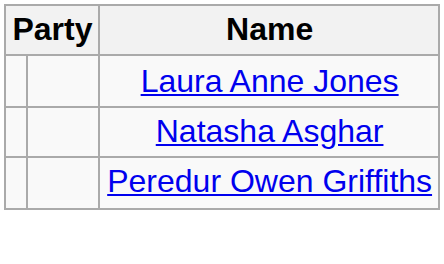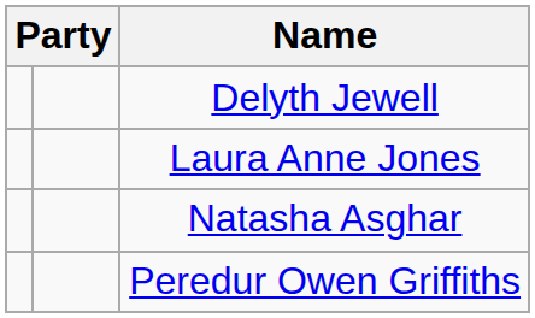+ row: Delyth Jewell
